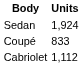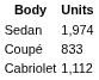Sedan | Units: 1,924 -> 1,974
